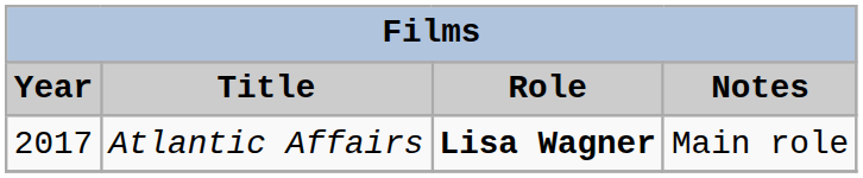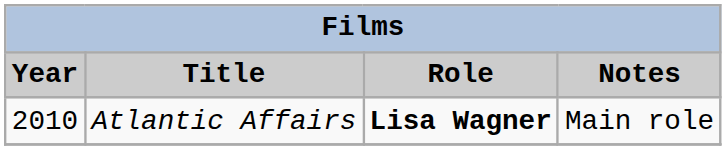Atlantic Affairs | Year: 2017 -> 2010
